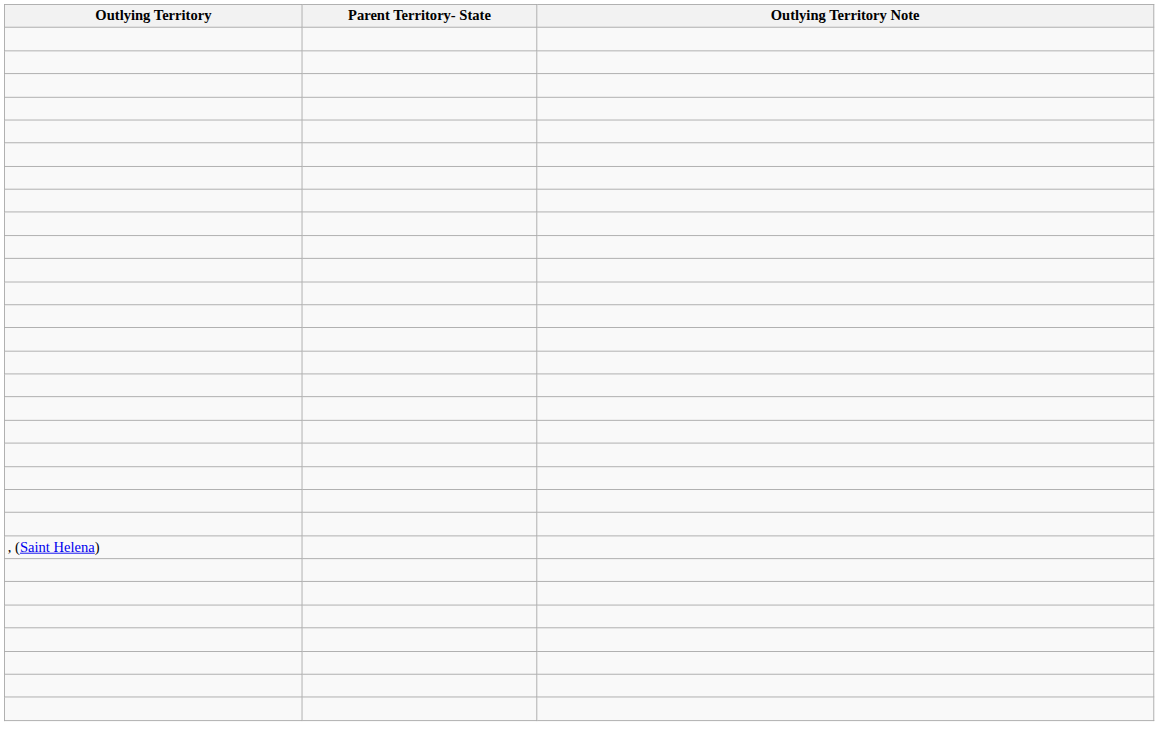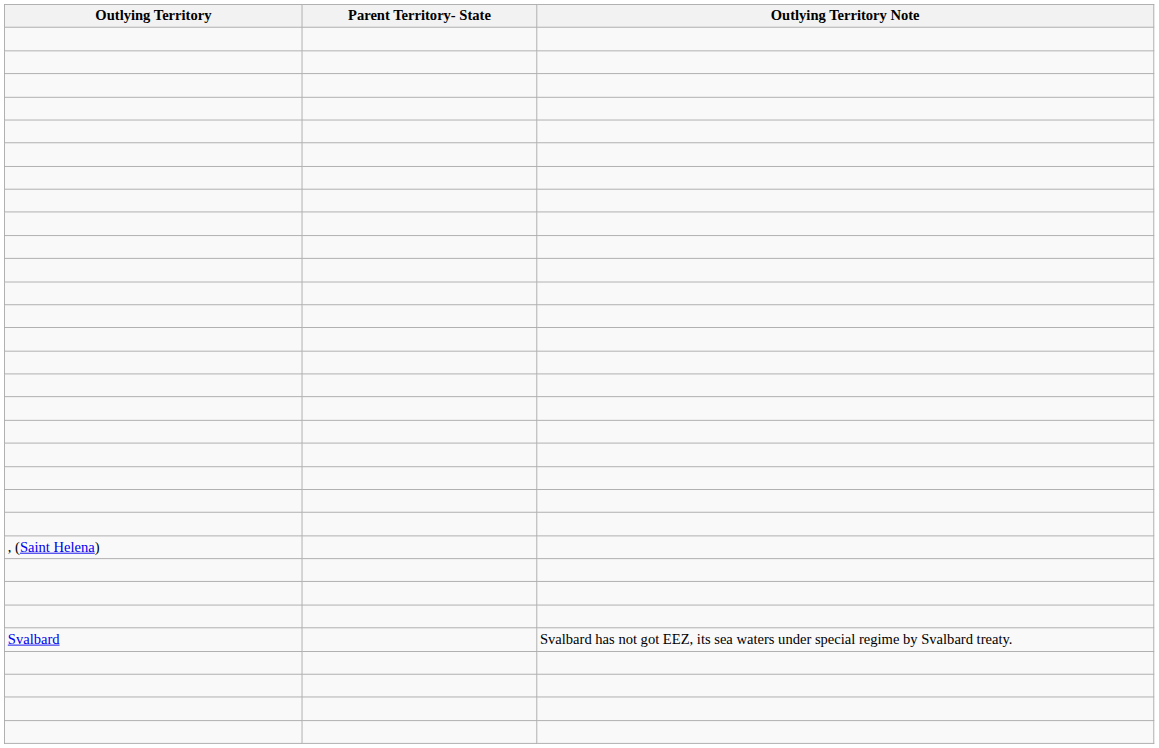+ row: Svalbard | Svalbard has not got EEZ, its sea waters under special regime by Svalbard treaty.
